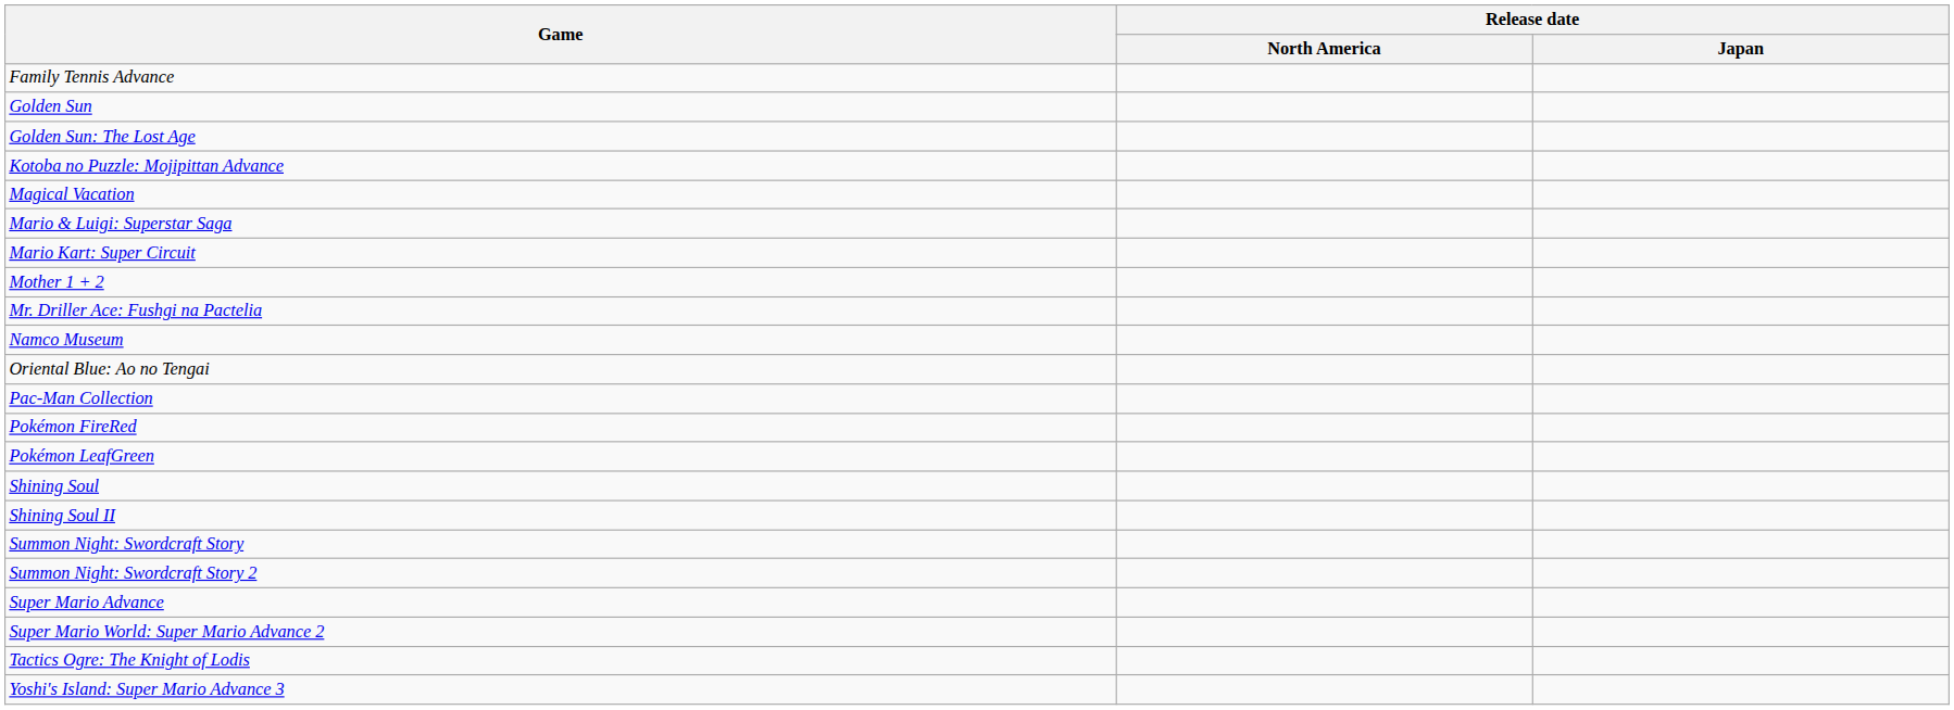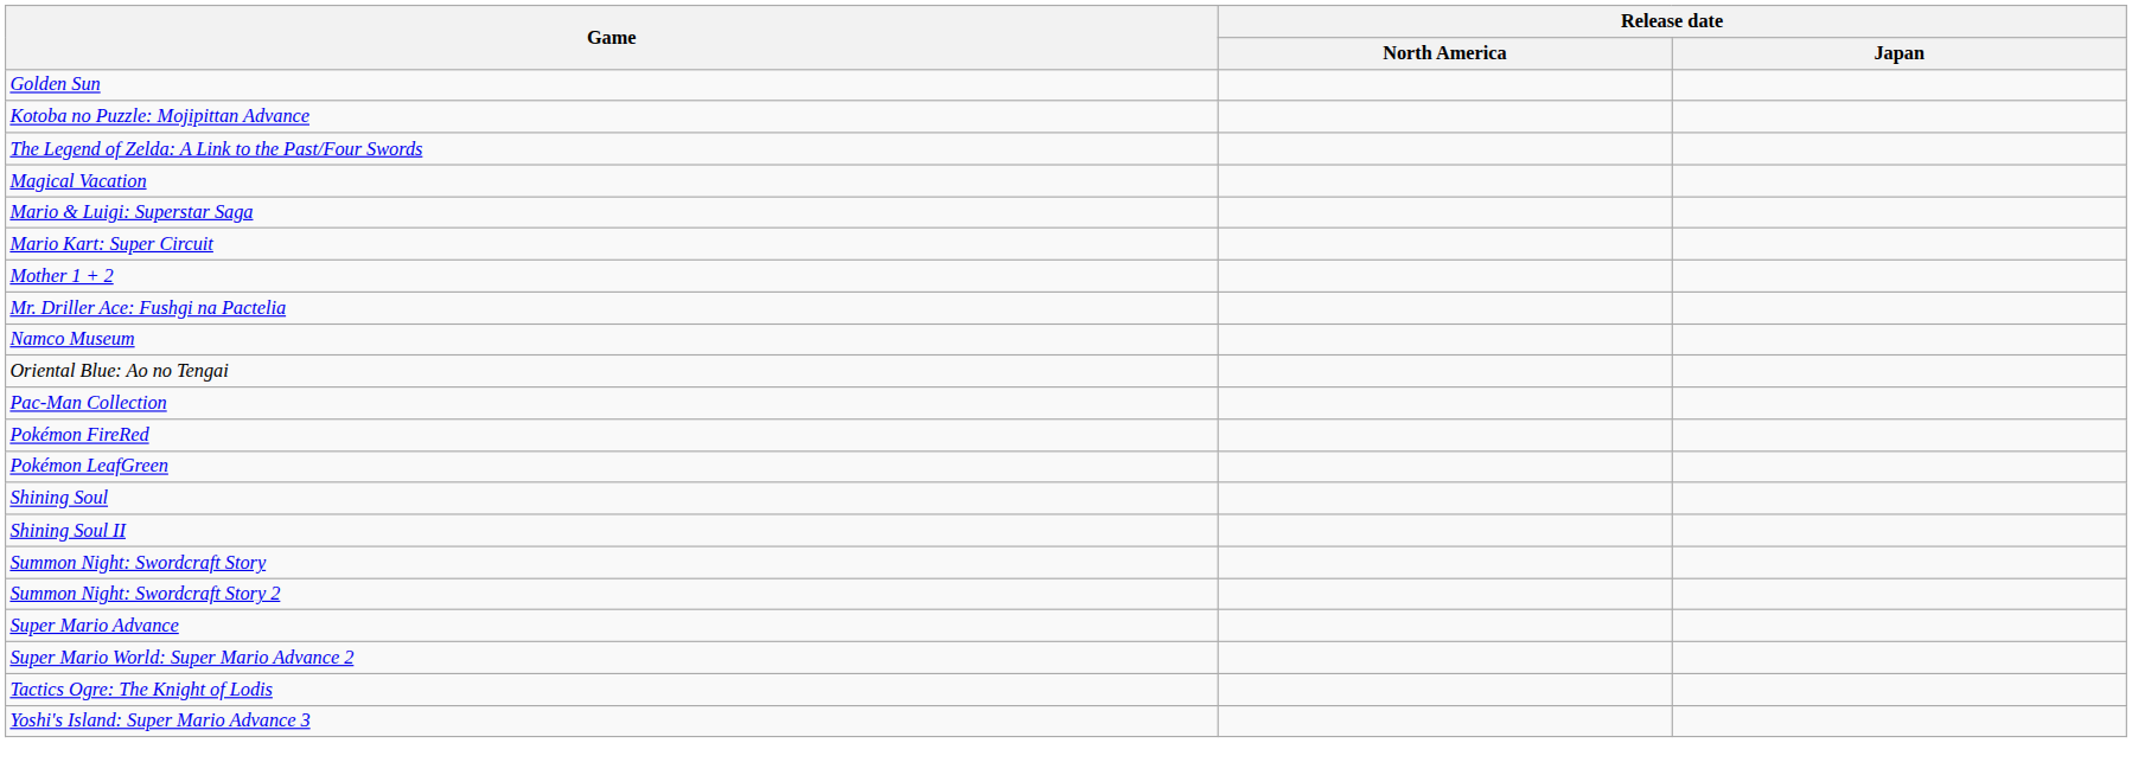- row: Family Tennis Advance
- row: Golden Sun: The Lost Age
+ row: The Legend of Zelda: A Link to the Past/Four Swords
